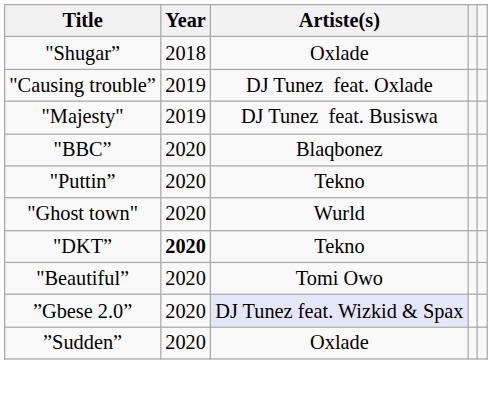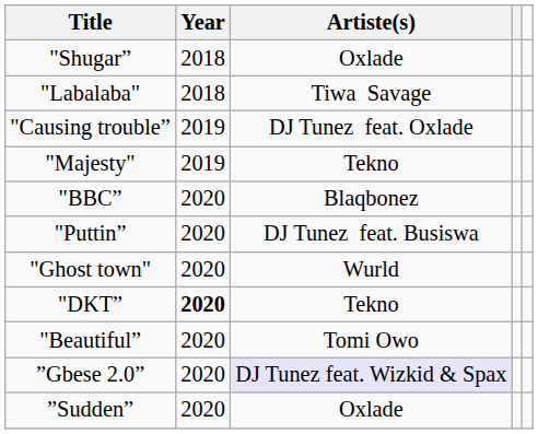+ row: "Labalaba" | 2018 | Tiwa Savage
"Majesty" | Artiste(s): DJ Tunez feat. Busiswa -> Tekno
"Puttin” | Artiste(s): Tekno -> DJ Tunez feat. Busiswa
